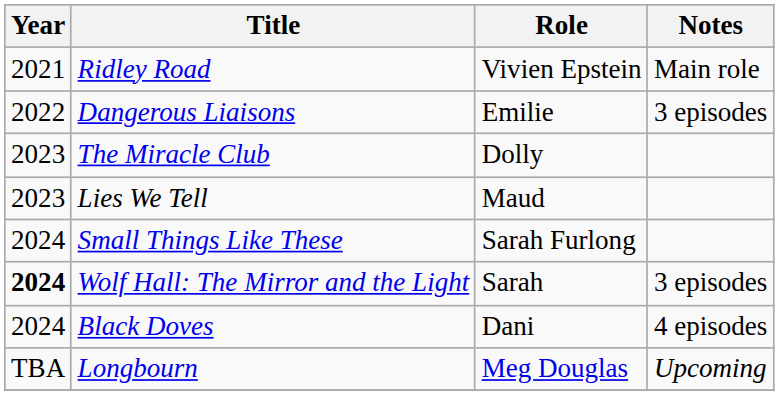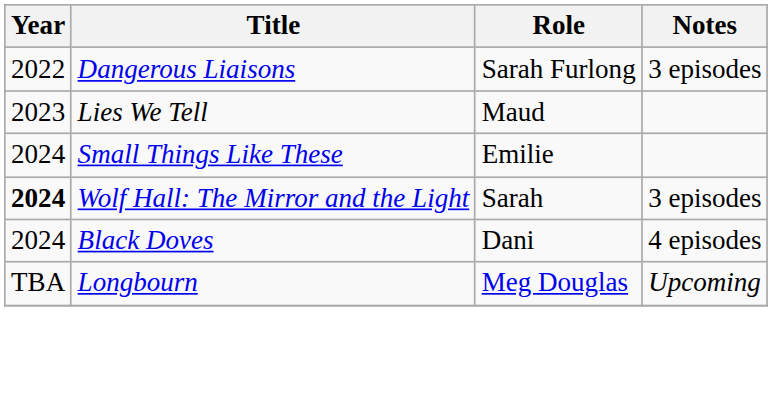- row: 2021 | Ridley Road | Vivien Epstein | Main role
Dangerous Liaisons | Role: Emilie -> Sarah Furlong
- row: 2023 | The Miracle Club | Dolly
Small Things Like These | Role: Sarah Furlong -> Emilie
